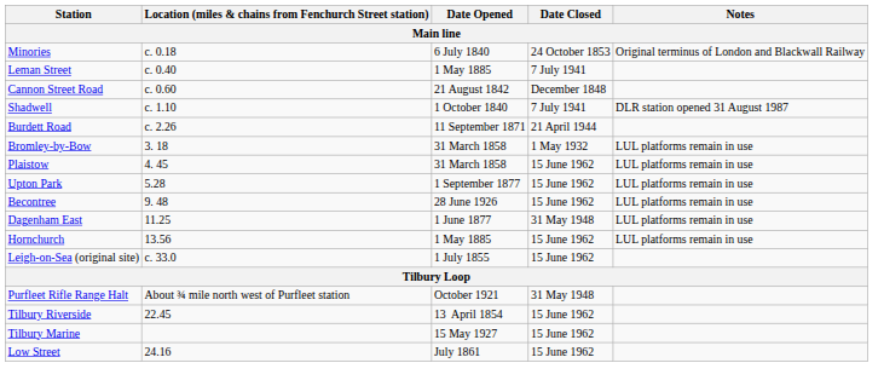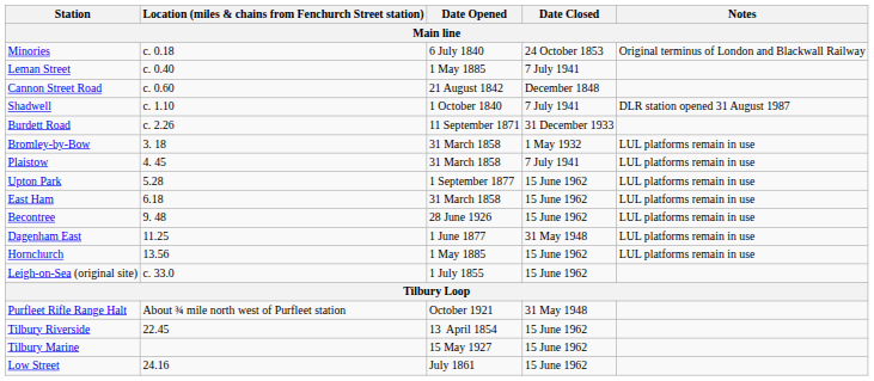Burdett Road | Date Closed: 21 April 1944 -> 31 December 1933
Plaistow | Date Closed: 15 June 1962 -> 7 July 1941
+ row: East Ham | 6.18 | 31 March 1858 | 15 June 1962 | LUL platforms remain in use
